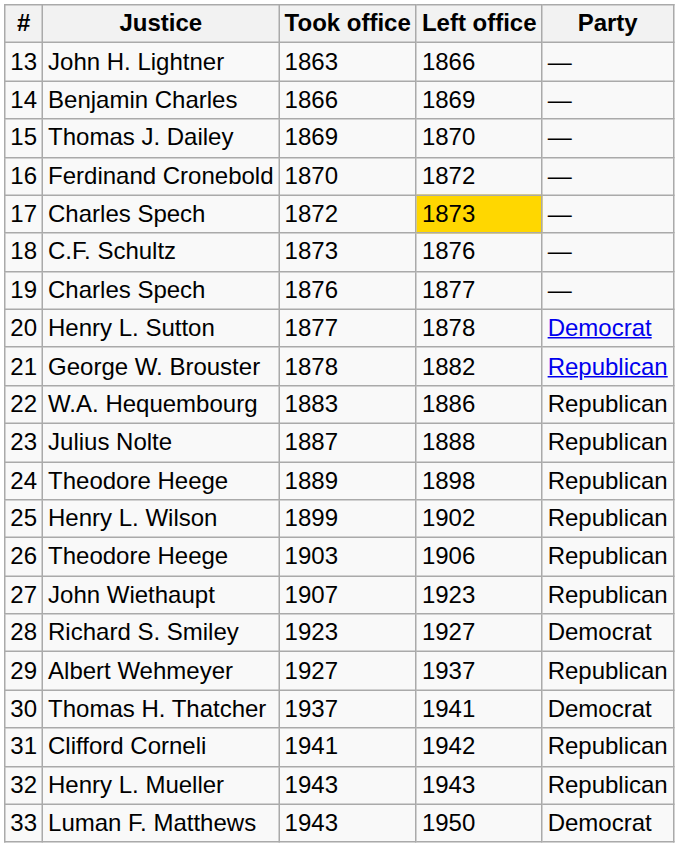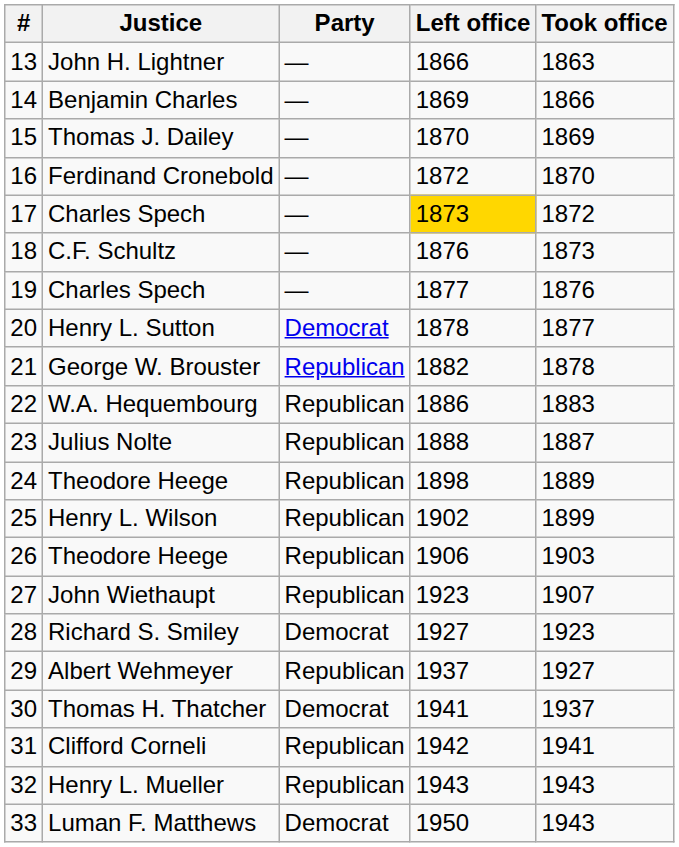columns swapped: Took office <-> Party
